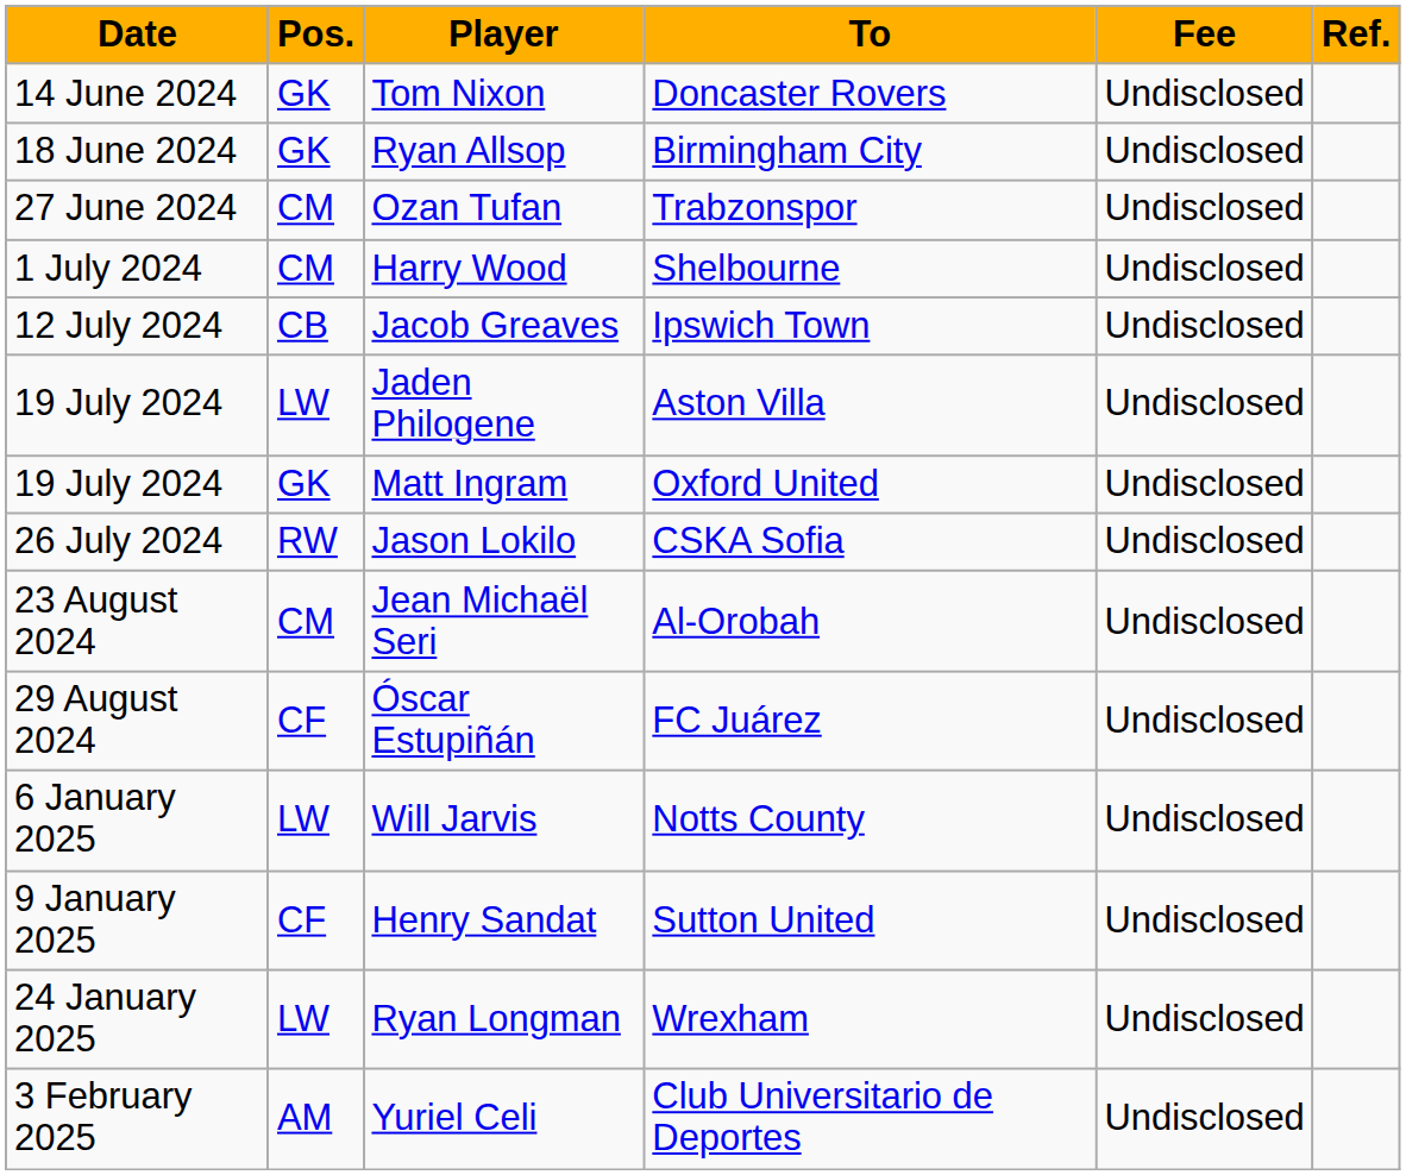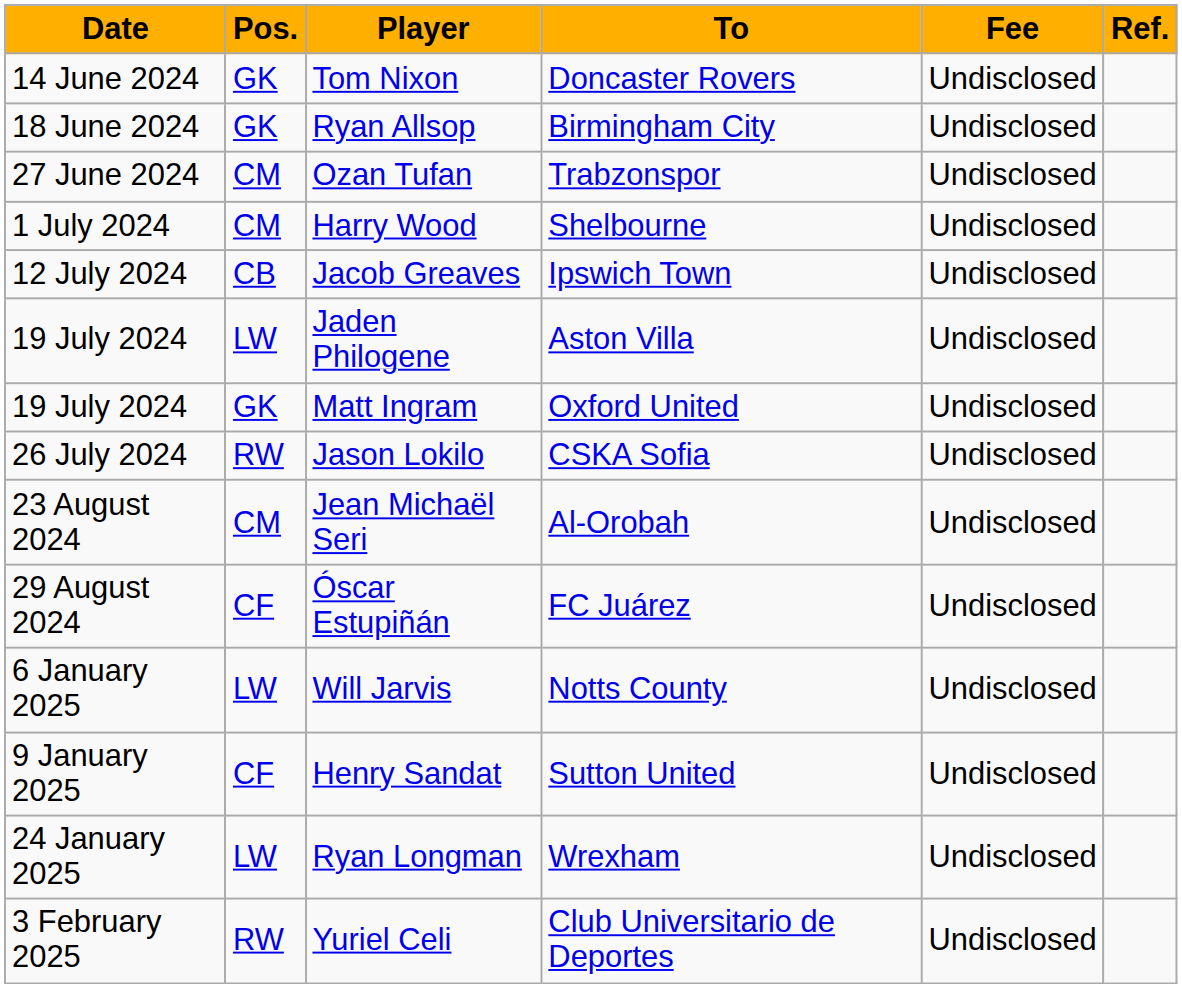Yuriel Celi | Pos.: AM -> RW
